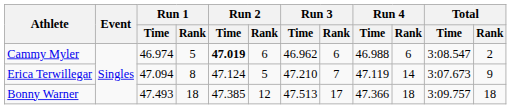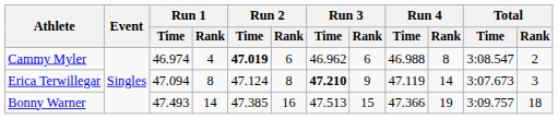Cammy Myler | Run 1 / Rank: 5 -> 4
Cammy Myler | Run 4 / Rank: 6 -> 8
Erica Terwillegar | Run 2 / Rank: 5 -> 8
Erica Terwillegar | Run 3 / Time: normal -> bold
Erica Terwillegar | Run 3 / Rank: 7 -> 9
Erica Terwillegar | Total / Rank: 9 -> 3
Bonny Warner | Run 1 / Rank: 18 -> 14
Bonny Warner | Run 2 / Rank: 12 -> 16
Bonny Warner | Run 3 / Rank: 17 -> 15
Bonny Warner | Run 4 / Rank: 18 -> 19
